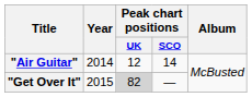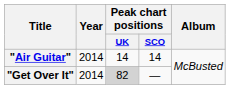"Air Guitar" | Peak chart positions / UK: 12 -> 14
"Get Over It" | Year: 2015 -> 2014
